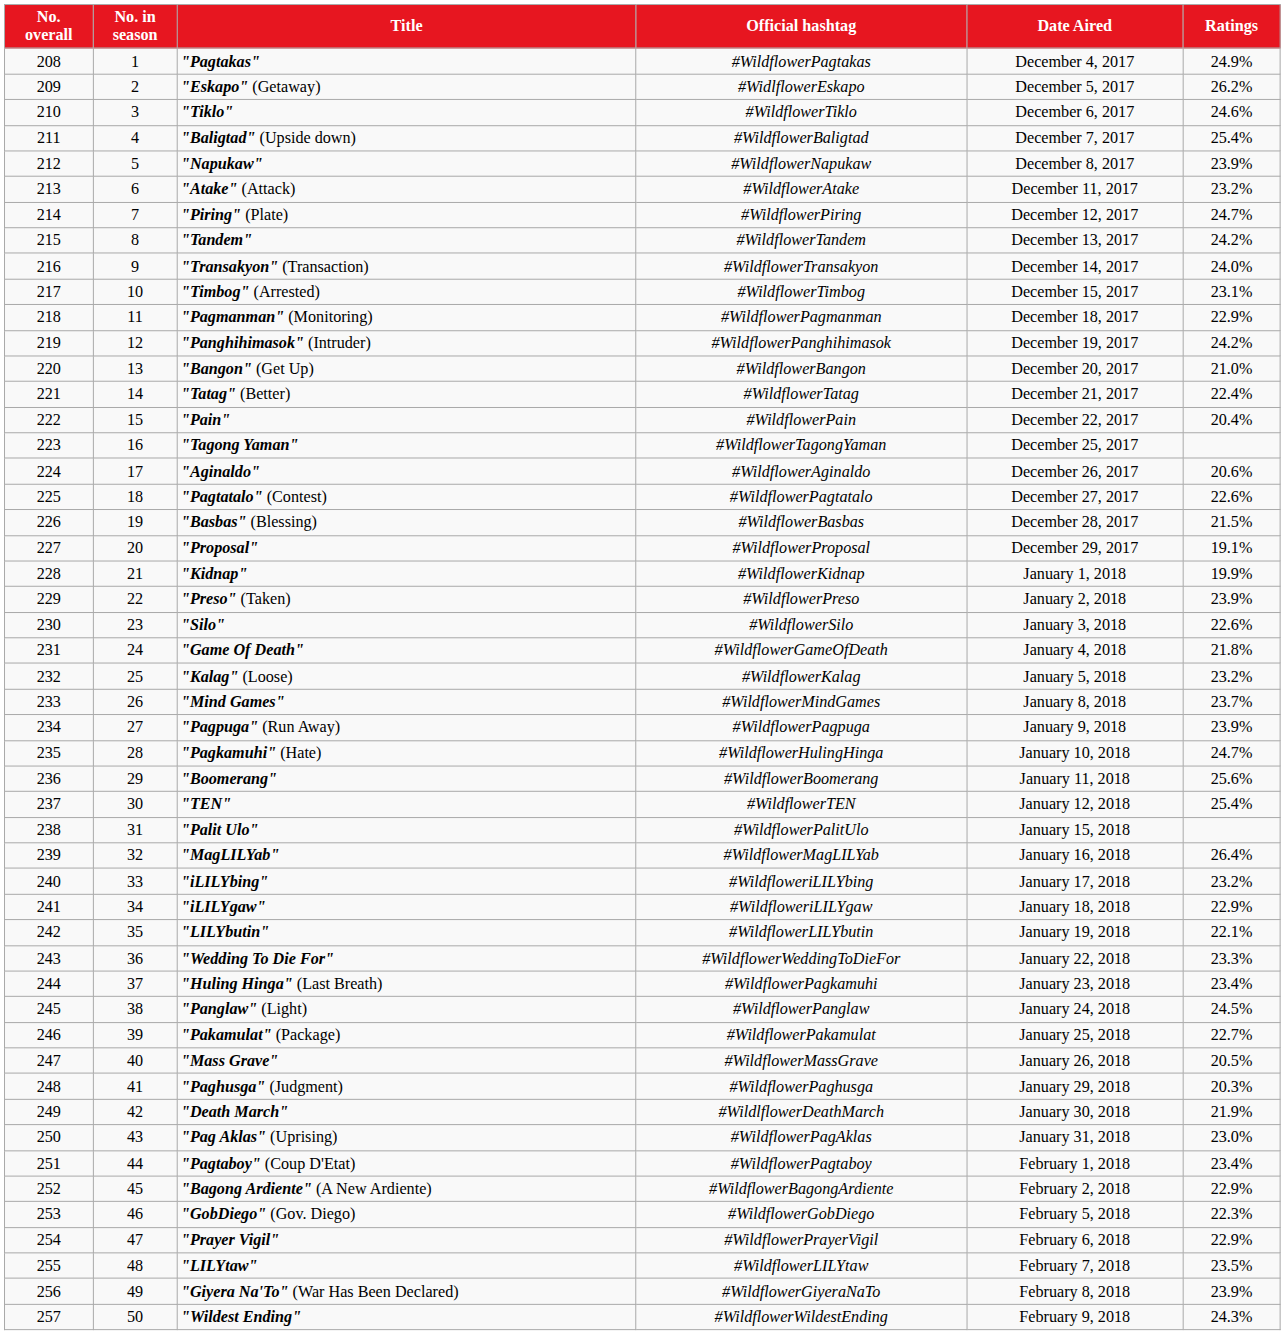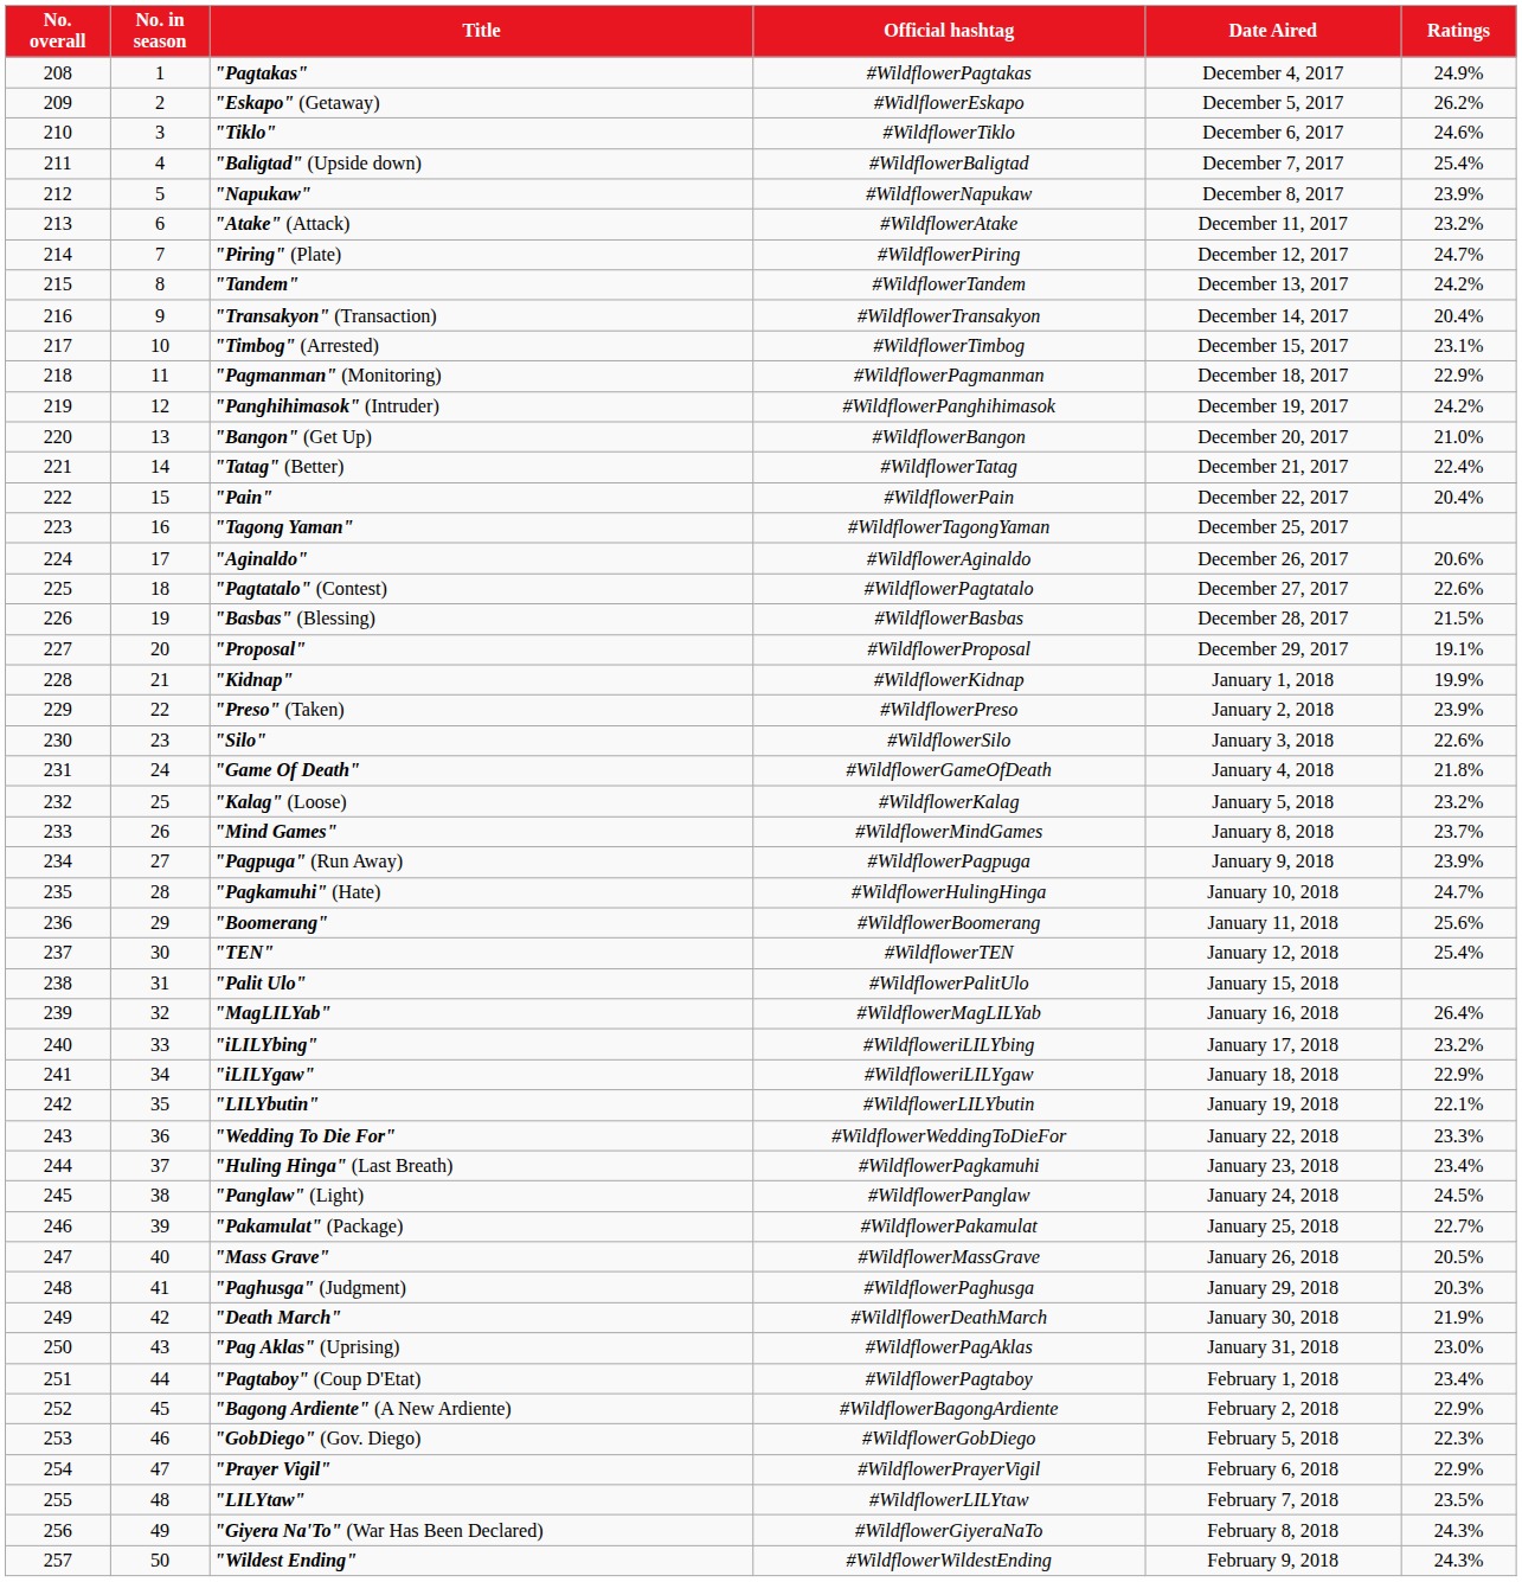"Transakyon" (Transaction) | Ratings: 24.0% -> 20.4%
"Giyera Na'To" (War Has Been Declared) | Ratings: 23.9% -> 24.3%
